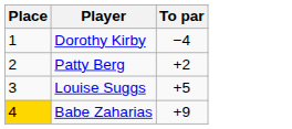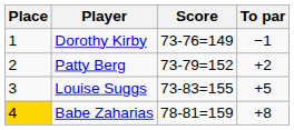+ column: Score | 73-76=149 | 73-79=152 | 73-83=155 | 78-81=159
Dorothy Kirby | To par: −4 -> −1
Babe Zaharias | To par: +9 -> +8
